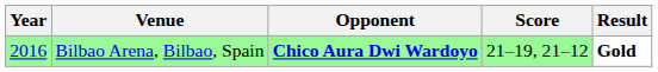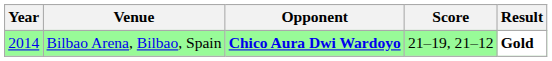Bilbao Arena, Bilbao, Spain | Year: 2016 -> 2014
